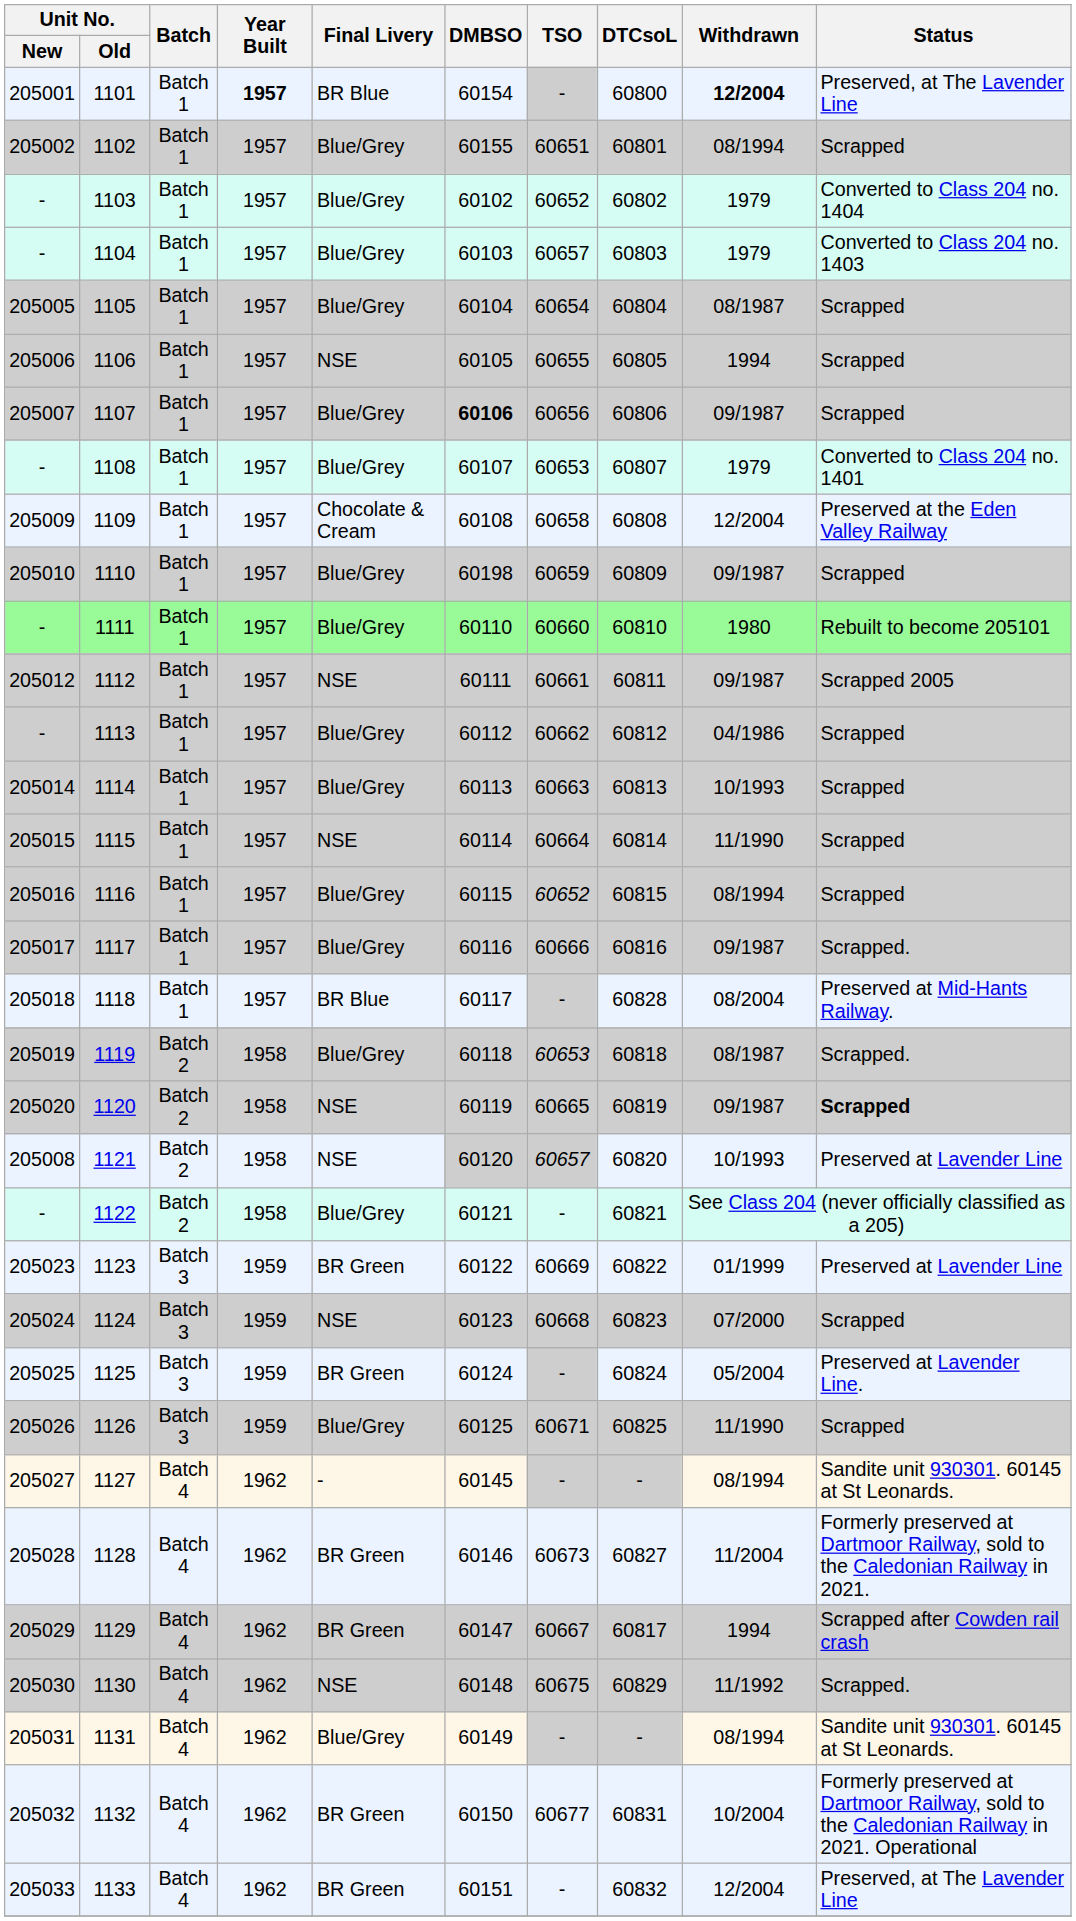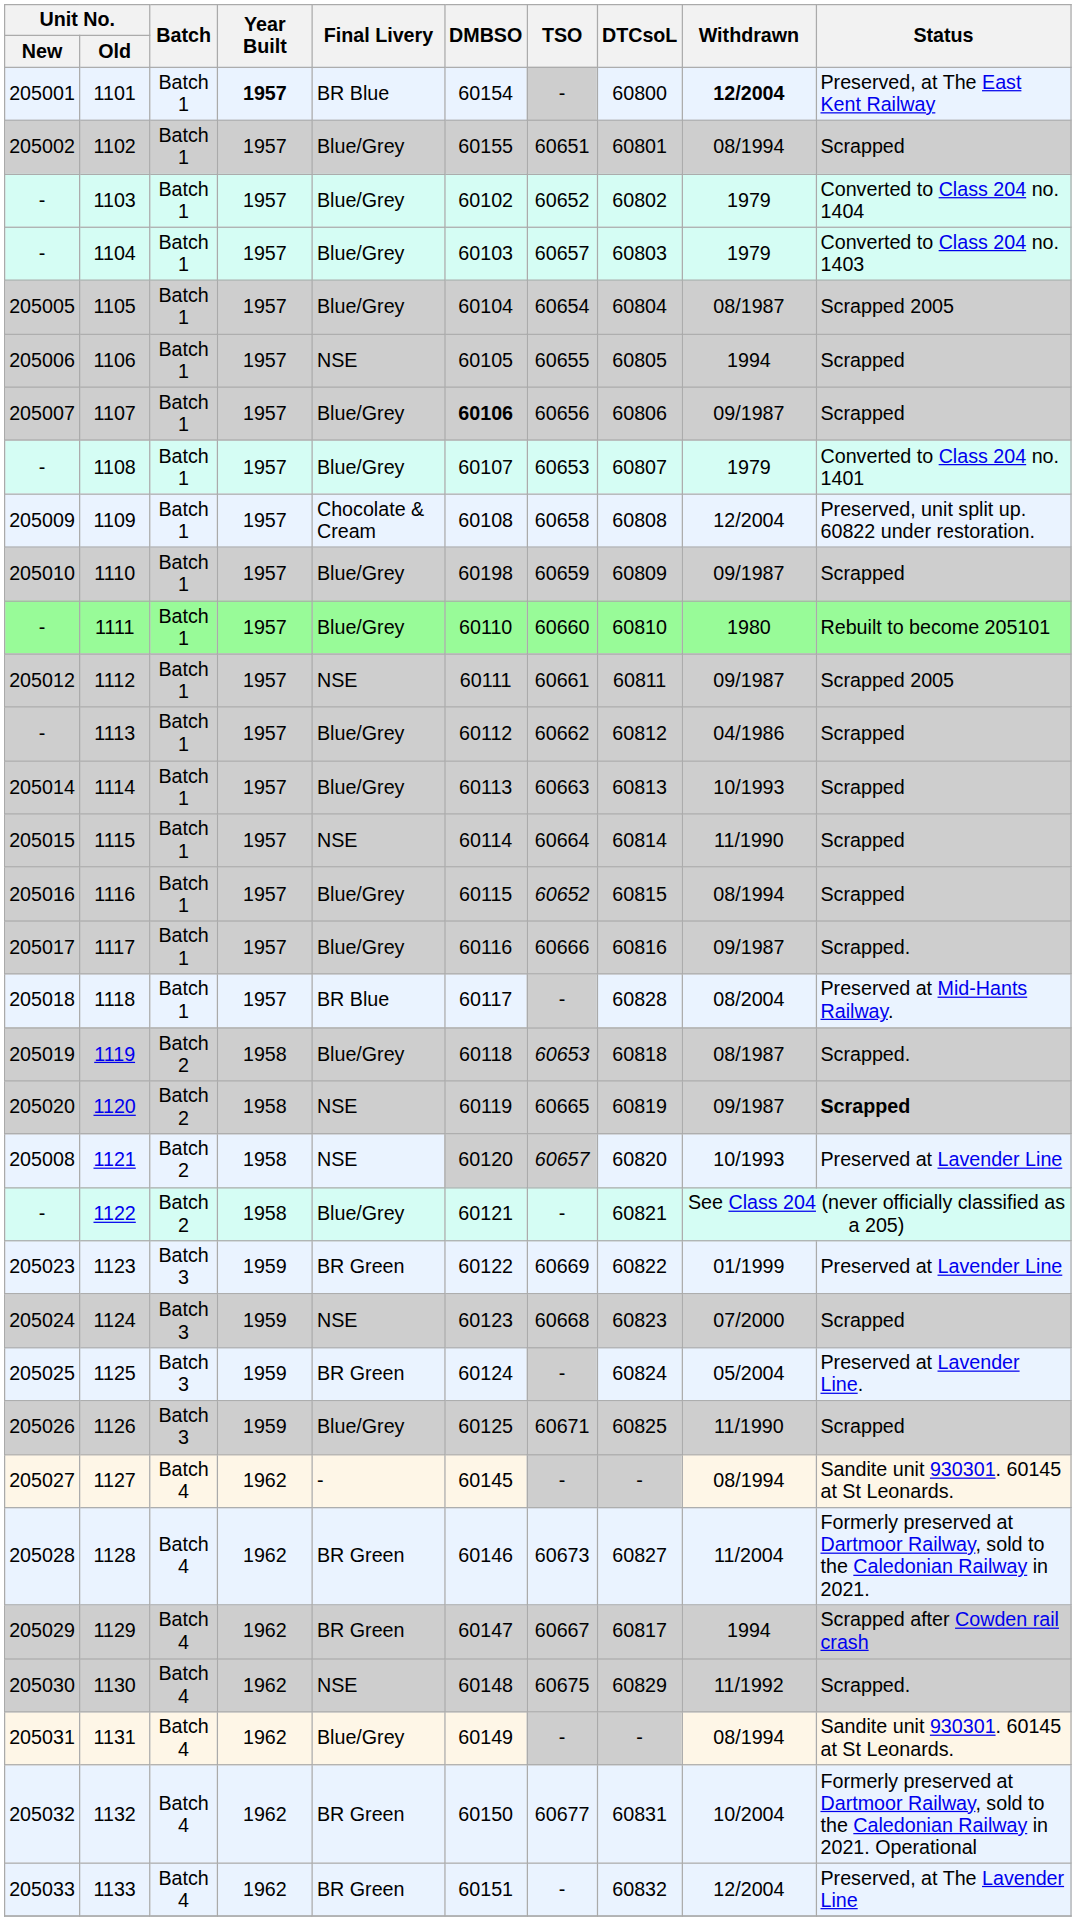1101 | Status: Preserved, at The Lavender Line -> Preserved, at The East Kent Railway
1105 | Status: Scrapped -> Scrapped 2005
1109 | Status: Preserved at the Eden Valley Railway -> Preserved, unit split up. 60822 under restoration.
